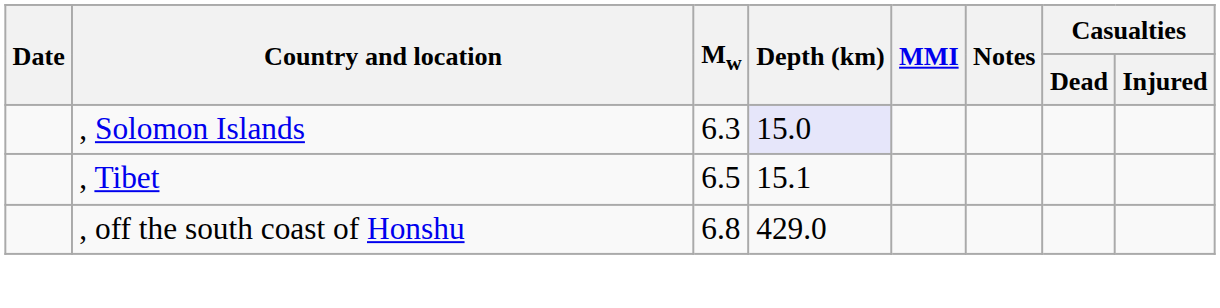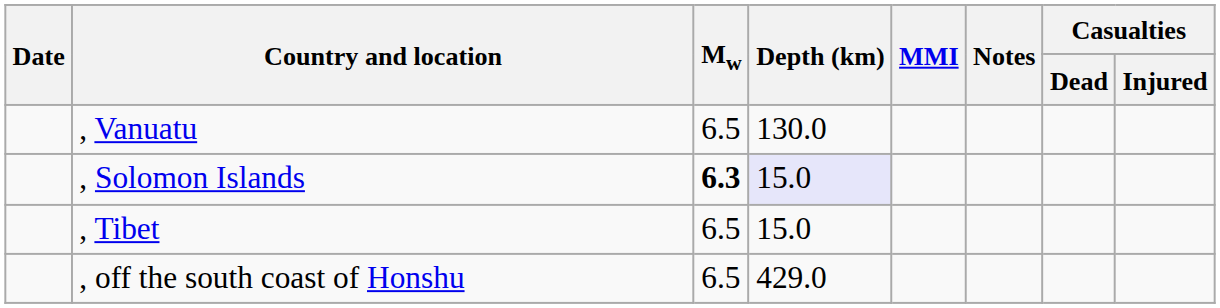+ row: , Vanuatu | 6.5 | 130.0
, Solomon Islands | Mw: normal -> bold
, Tibet | Depth (km): 15.1 -> 15.0
, off the south coast of Honshu | Mw: 6.8 -> 6.5
